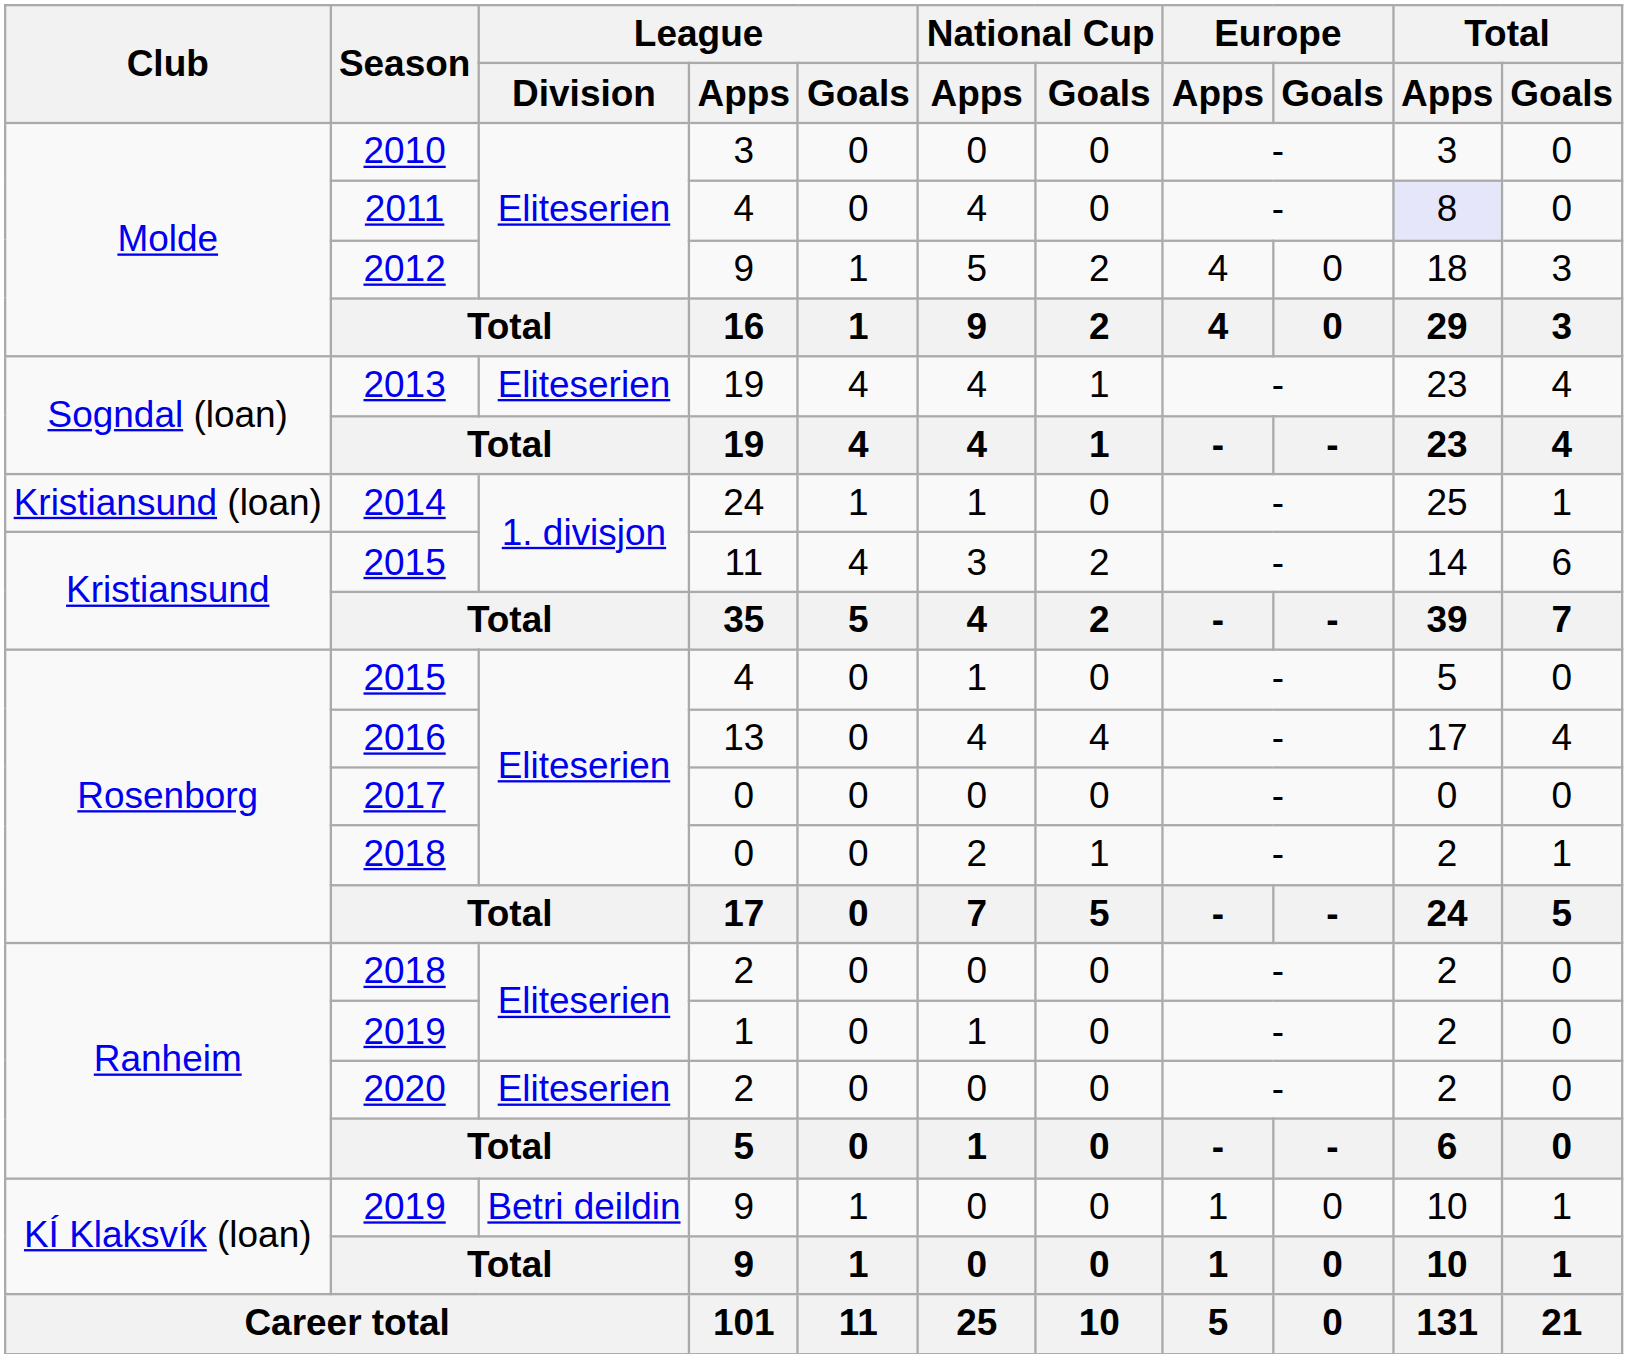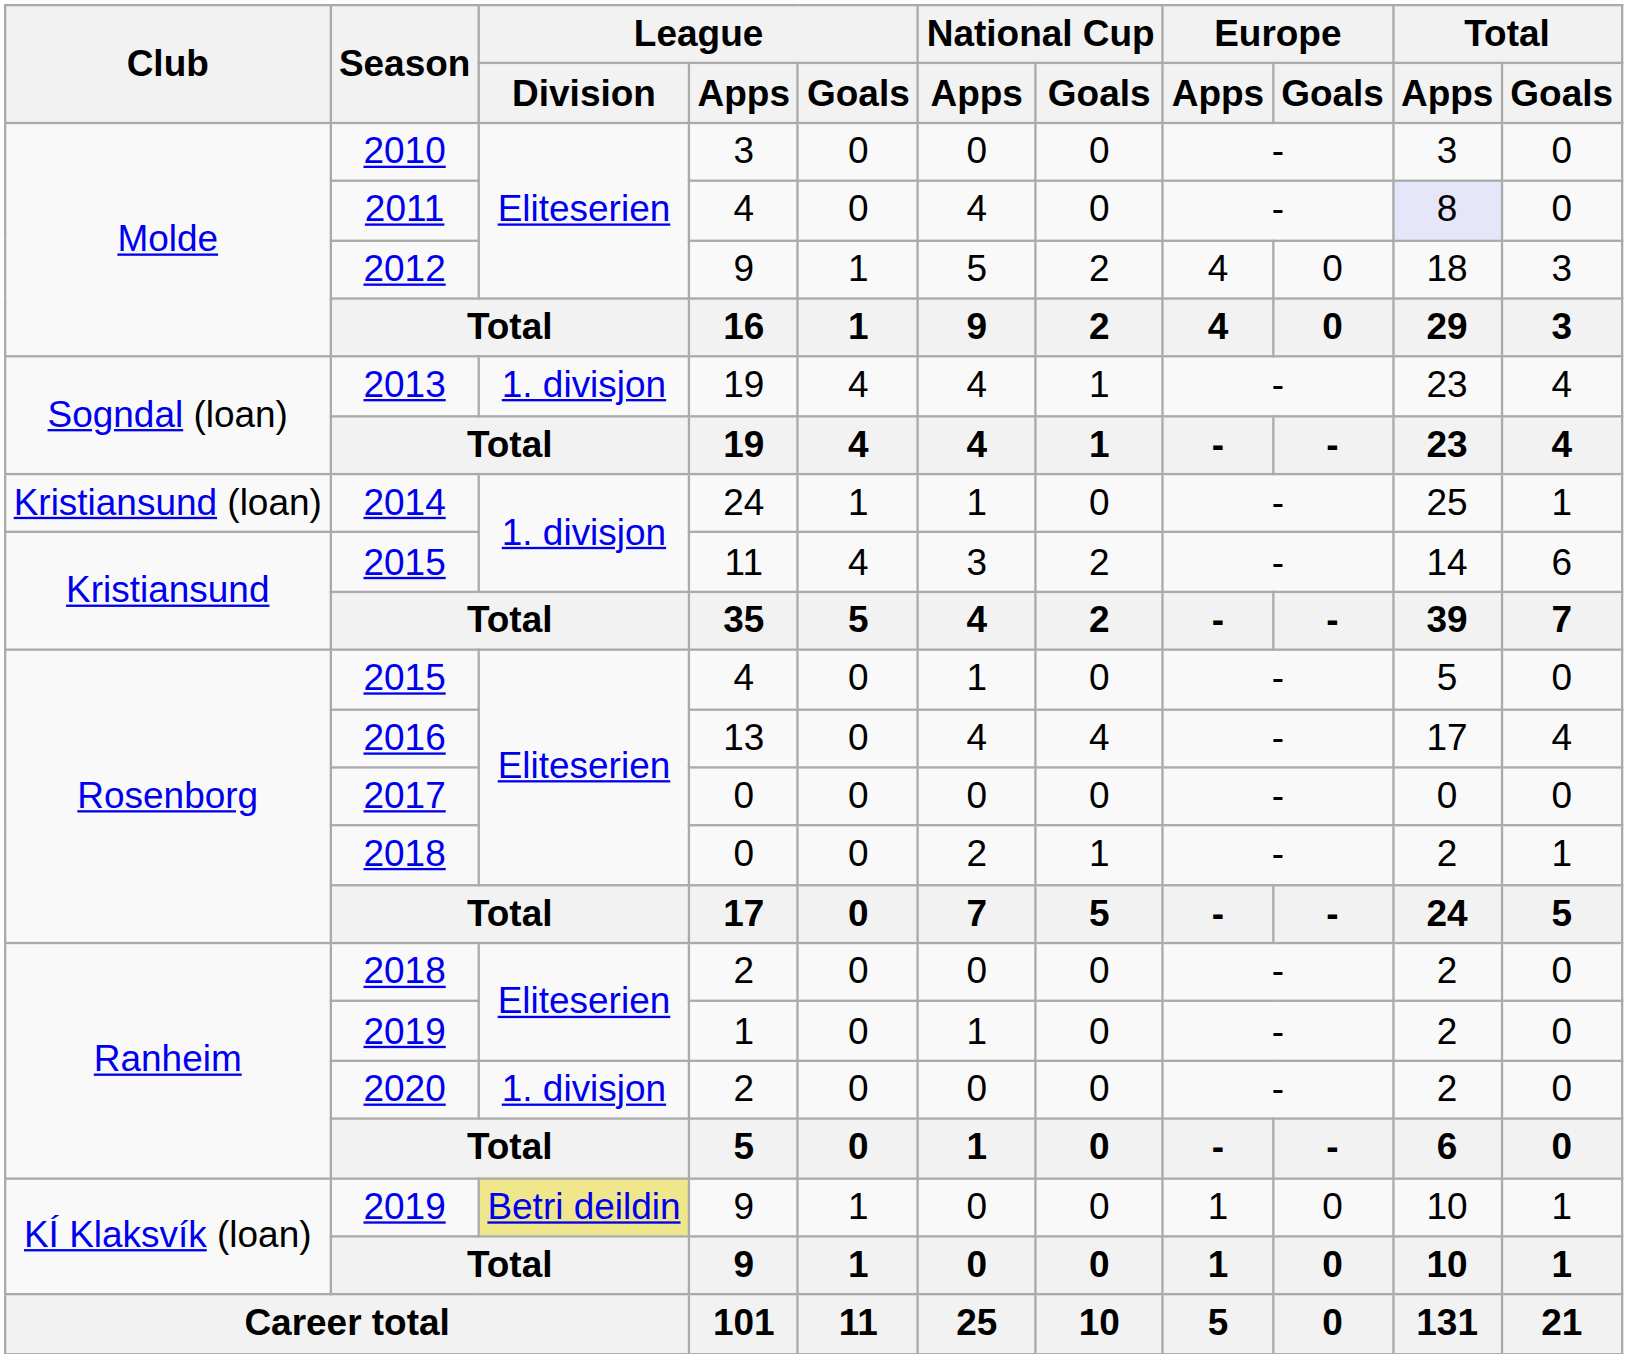2013 | League / Division: Eliteserien -> 1. divisjon
2020 | League / Division: Eliteserien -> 1. divisjon
2019 / 9 | League / Division: no background -> khaki background
